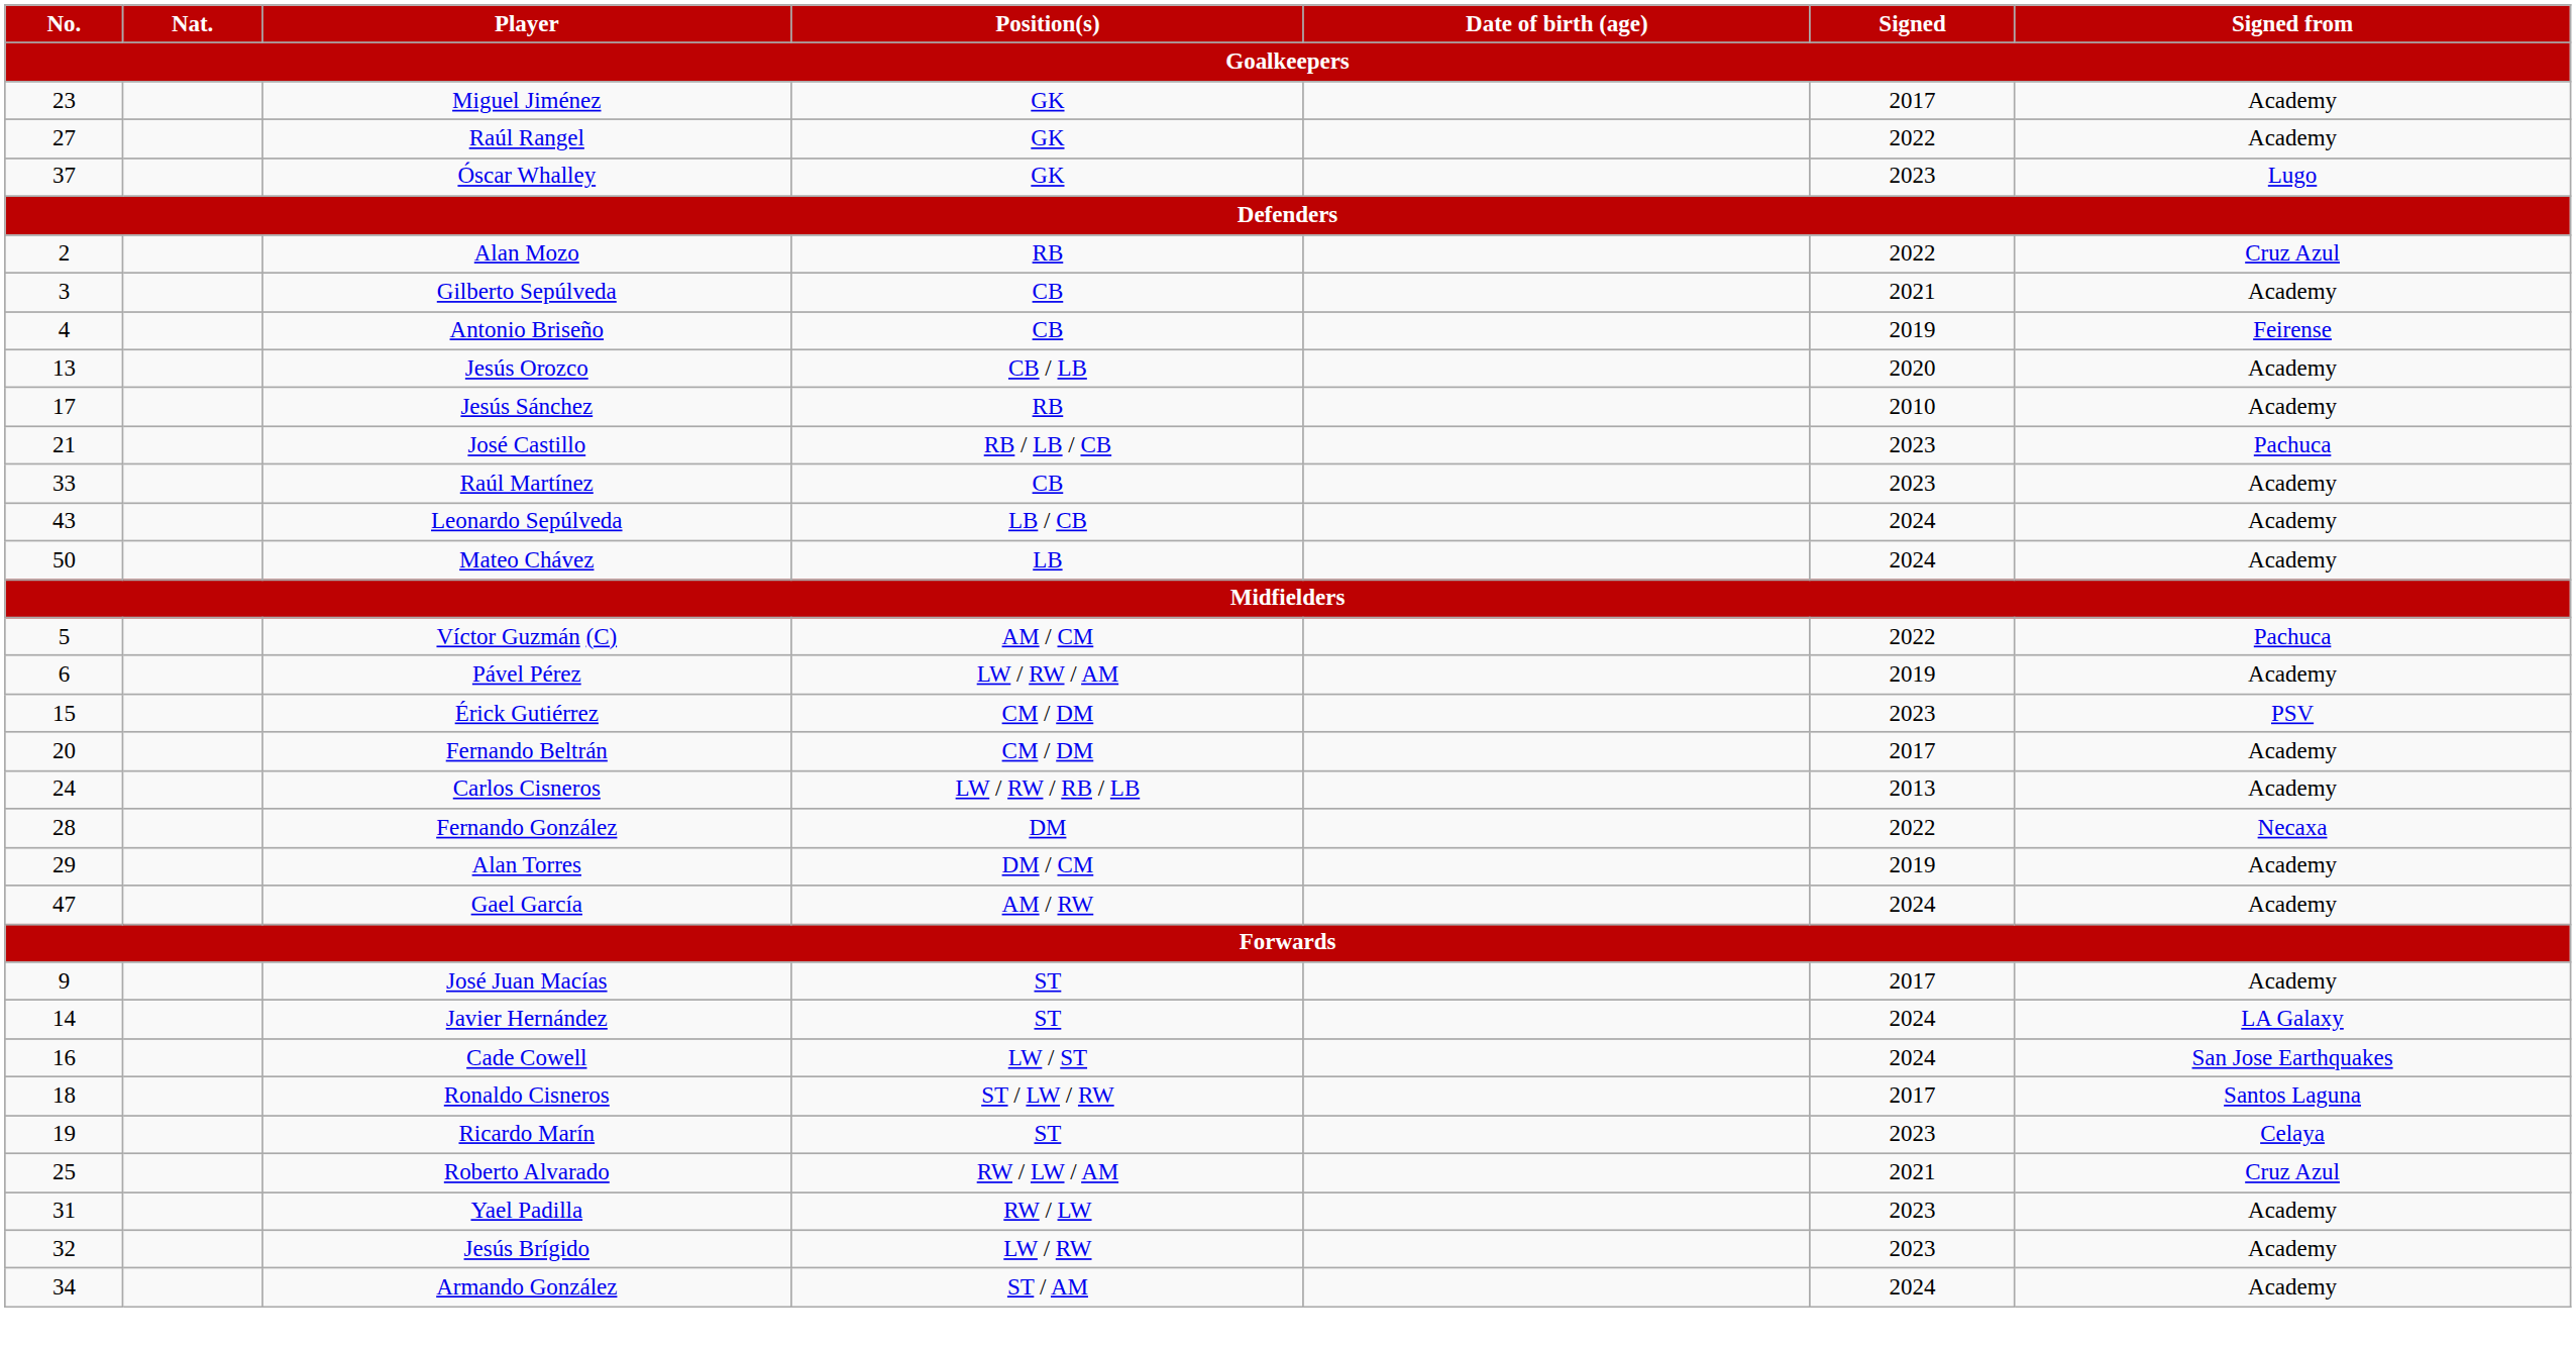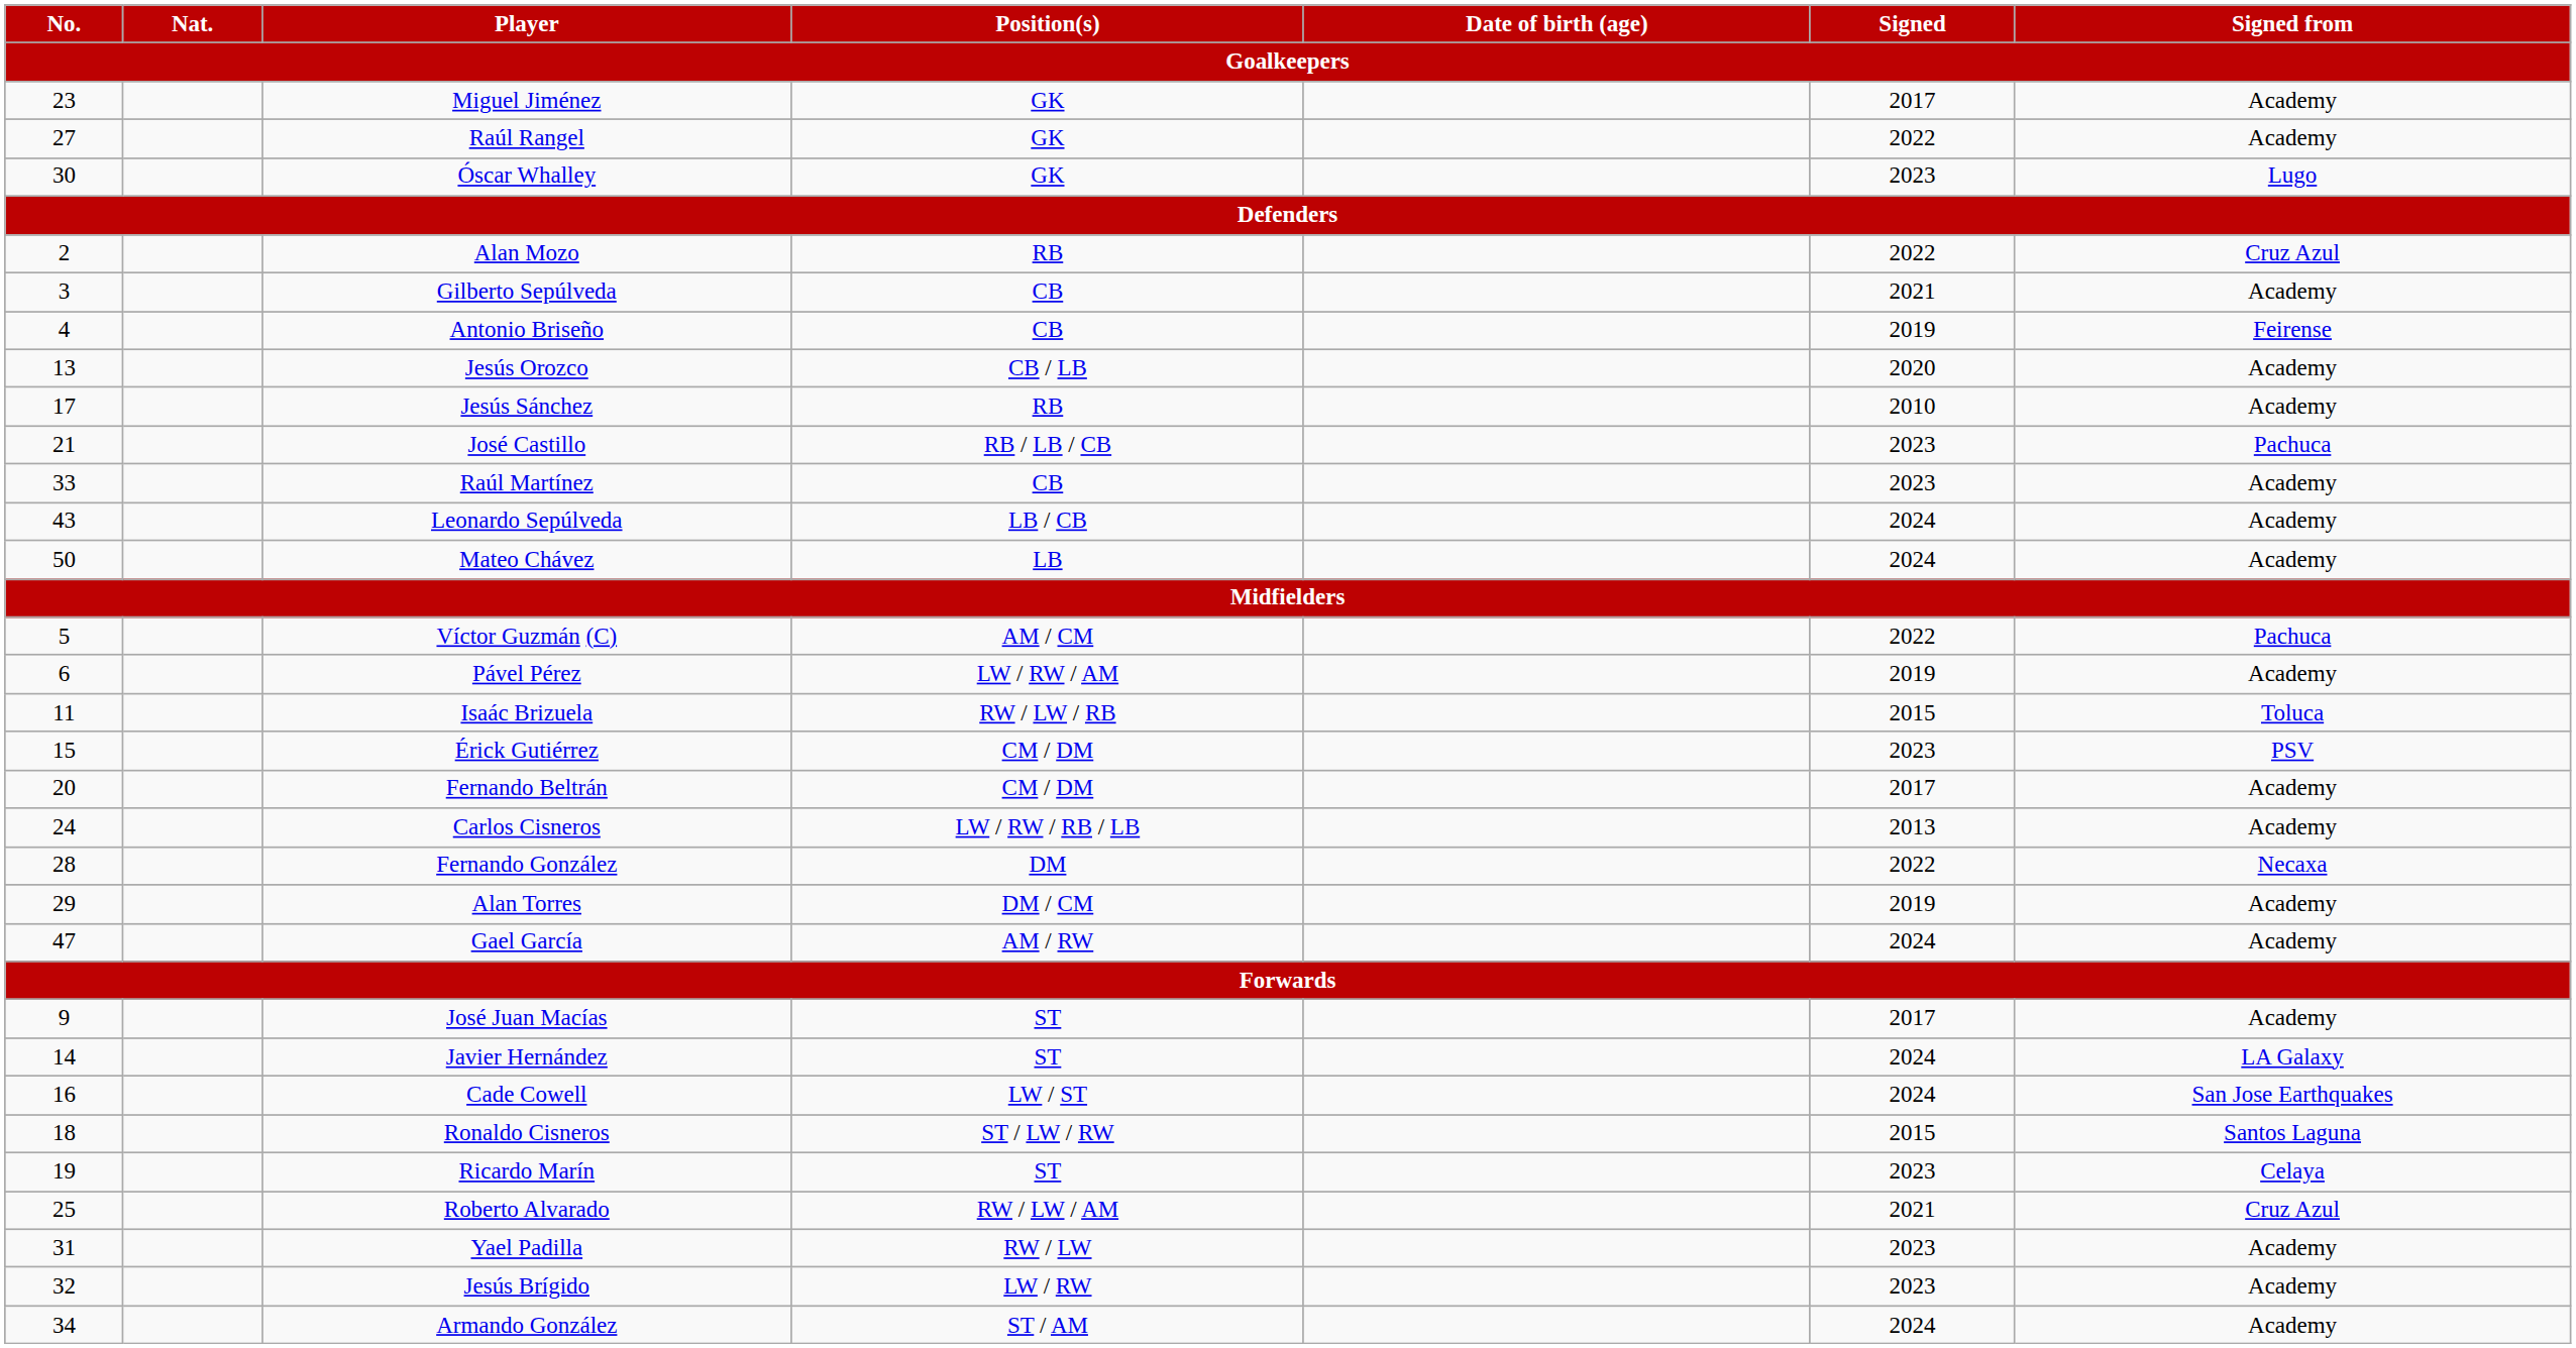Óscar Whalley | No.: 37 -> 30
+ row: 11 | Isaác Brizuela | RW / LW / RB | 2015 | Toluca
Ronaldo Cisneros | Signed: 2017 -> 2015
